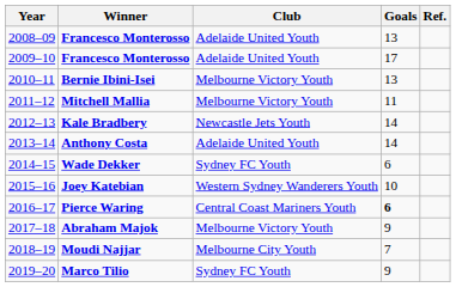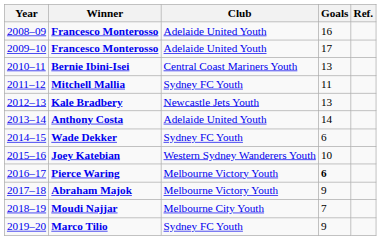2008–09 / Francesco Monterosso | Goals: 13 -> 16
Bernie Ibini-Isei | Club: Melbourne Victory Youth -> Central Coast Mariners Youth
Mitchell Mallia | Club: Melbourne Victory Youth -> Sydney FC Youth
Kale Bradbery | Goals: 14 -> 13
Pierce Waring | Club: Central Coast Mariners Youth -> Melbourne Victory Youth
